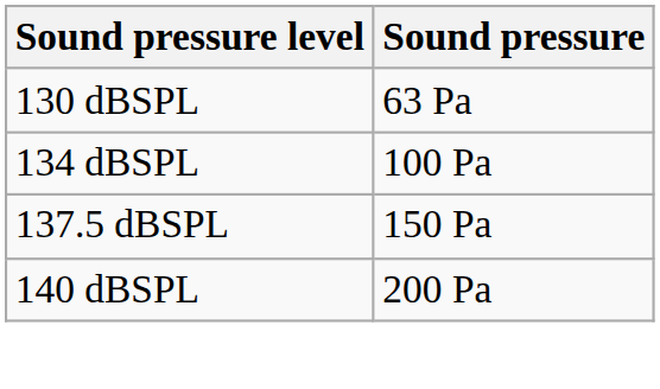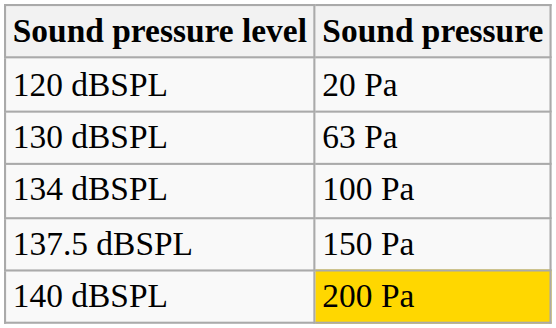+ row: 120 dBSPL | 20 Pa
140 dBSPL | Sound pressure: no background -> gold background
